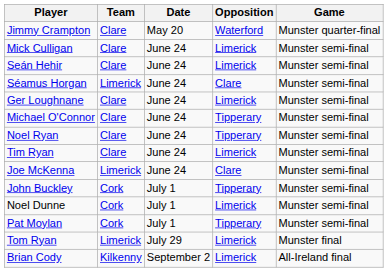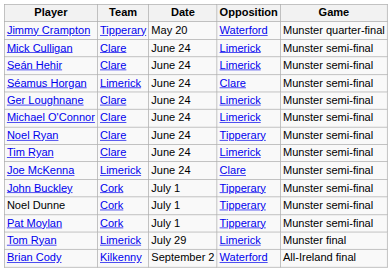Jimmy Crampton | Team: Clare -> Tipperary
Michael O'Connor | Opposition: Tipperary -> Limerick
Noel Dunne | Opposition: Limerick -> Tipperary
Brian Cody | Opposition: Limerick -> Waterford
